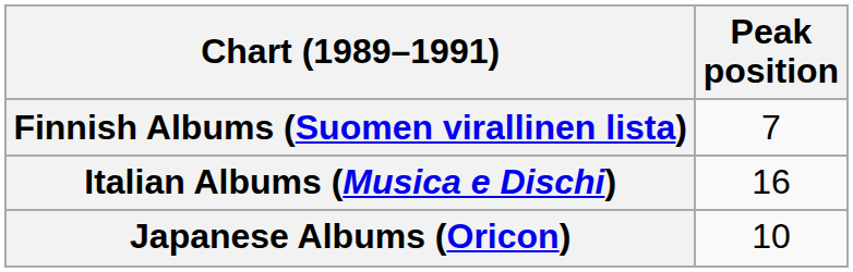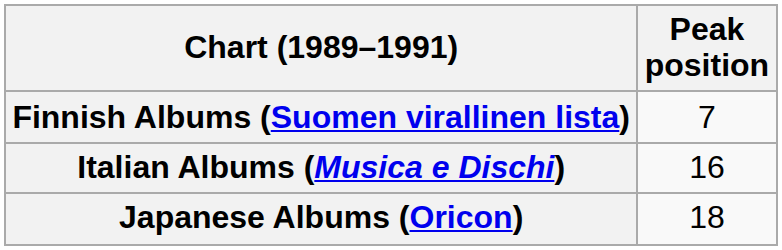Japanese Albums (Oricon) | Peak position: 10 -> 18
